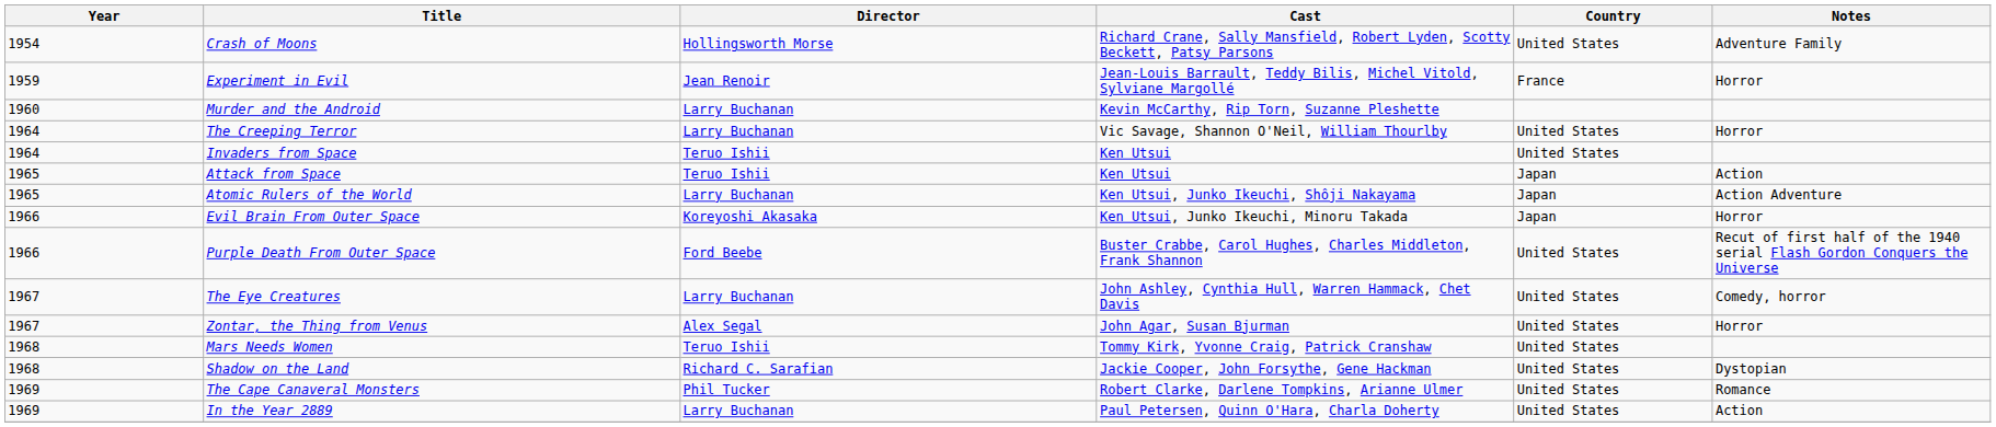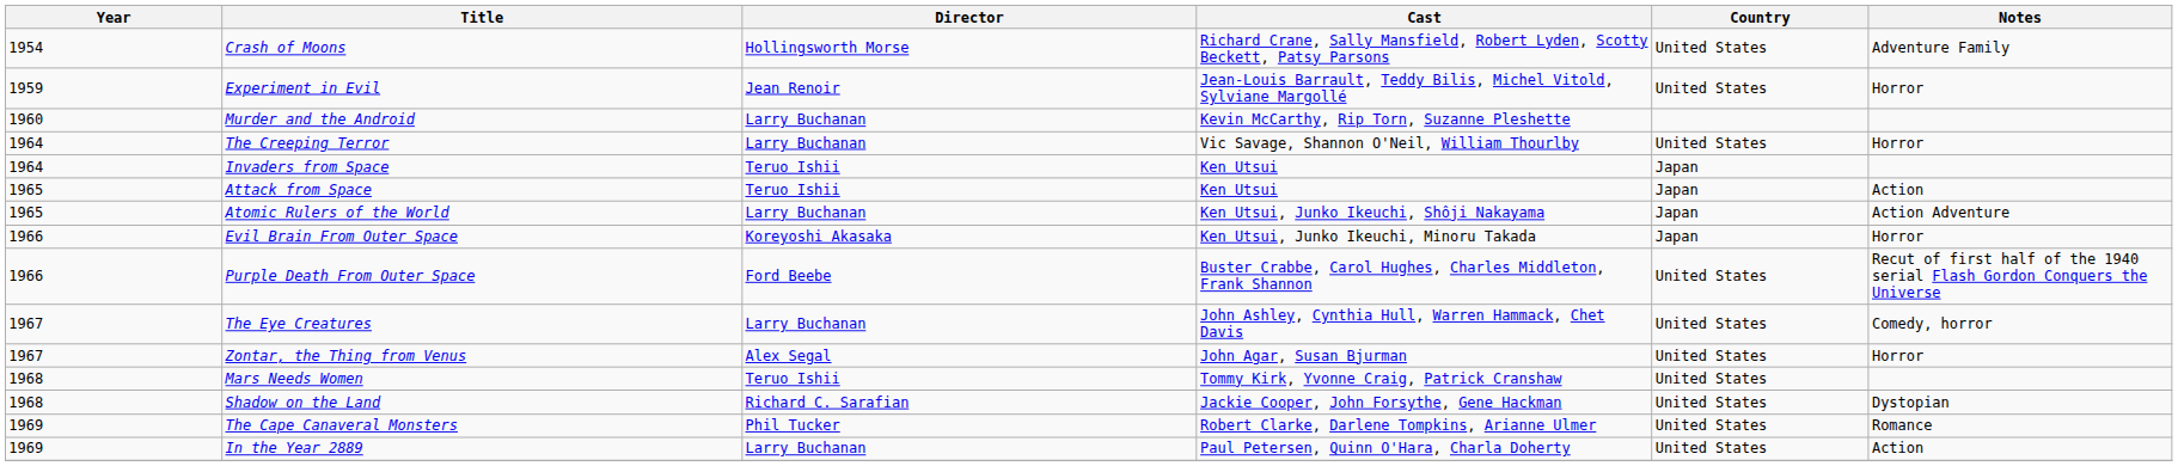Experiment in Evil | Country: France -> United States
Invaders from Space | Country: United States -> Japan
